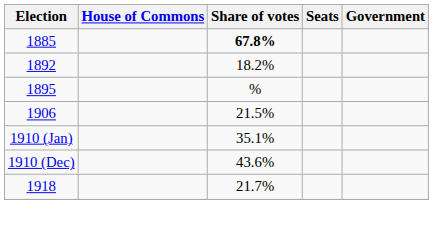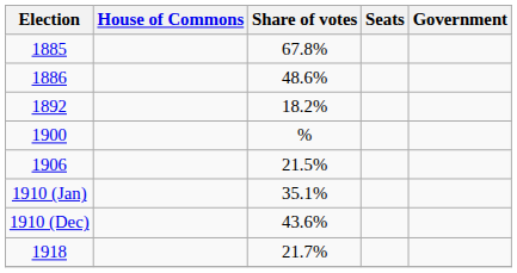1885 | Share of votes: bold -> normal
+ row: 1886 | 48.6%
- row: 1895 | %
+ row: 1900 | %
